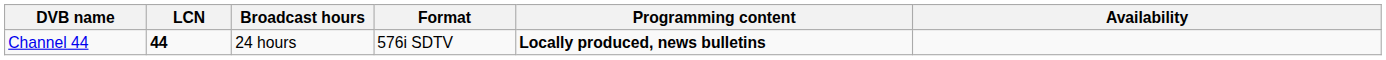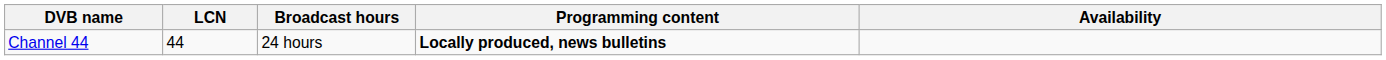- column: Format | 576i SDTV
Channel 44 | LCN: bold -> normal
